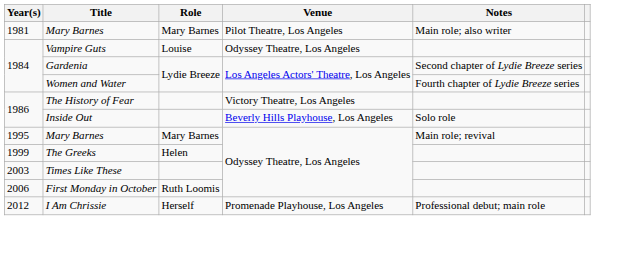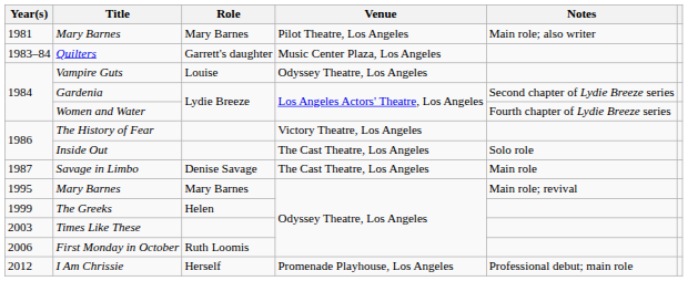+ row: 1983–84 | Quilters | Garrett's daughter | Music Center Plaza, Los Angeles
Inside Out | Venue: Beverly Hills Playhouse, Los Angeles -> The Cast Theatre, Los Angeles
+ row: 1987 | Savage in Limbo | Denise Savage | The Cast Theatre, Los Angeles | Main role
